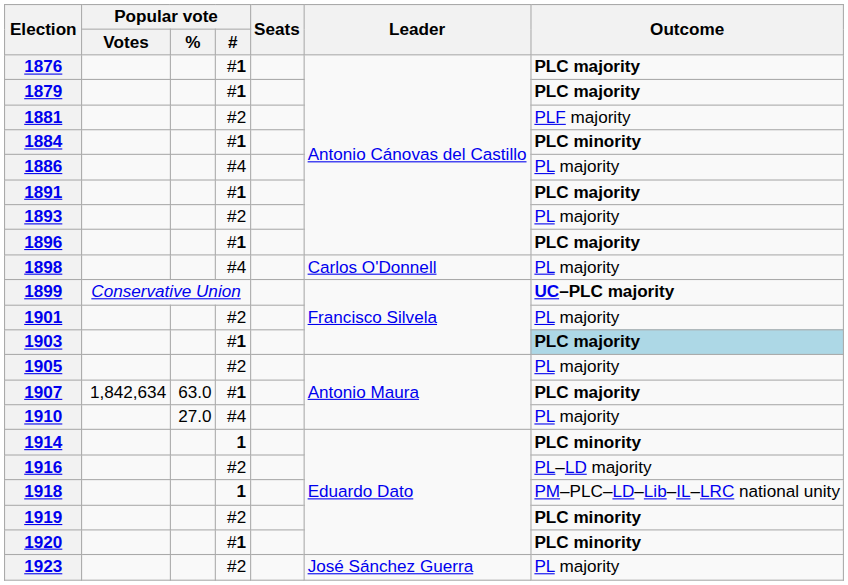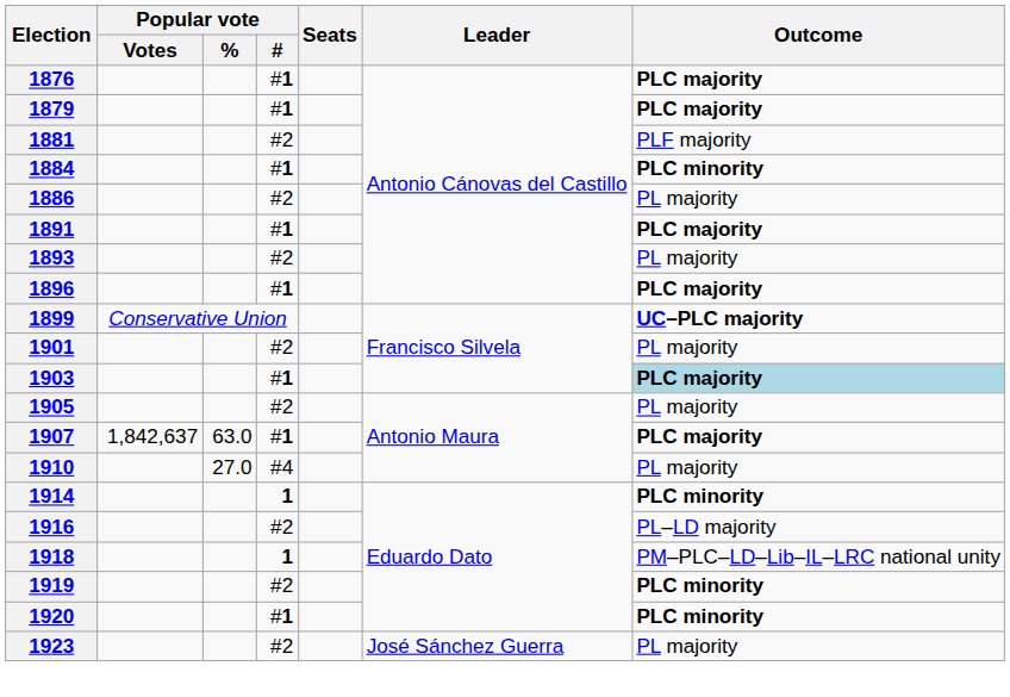1886 | Popular vote / #: #4 -> #2
- row: 1898 | #4 | Carlos O'Donnell | PL majority
1907 | Popular vote / Votes: 1,842,634 -> 1,842,637
